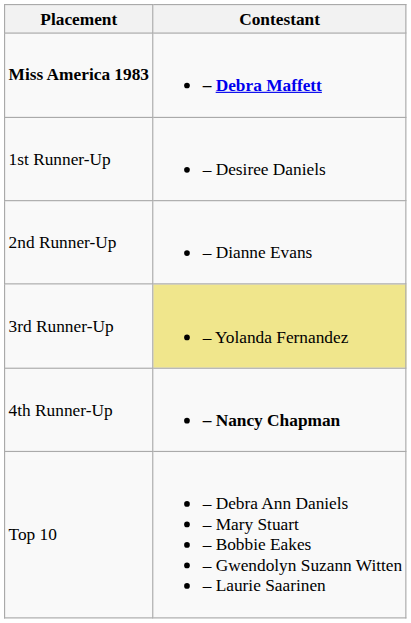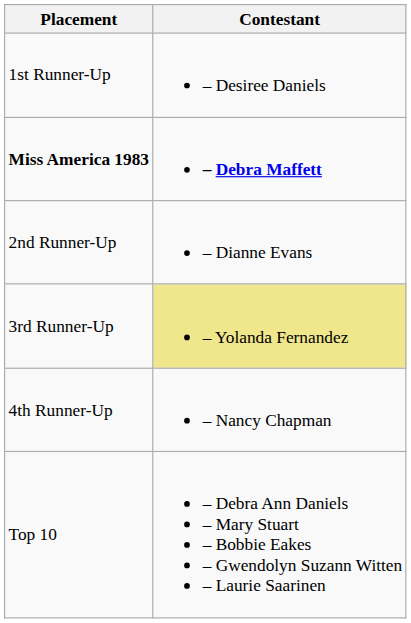rows swapped: Miss America 1983 <-> 1st Runner-Up
4th Runner-Up | Contestant: bold -> normal
